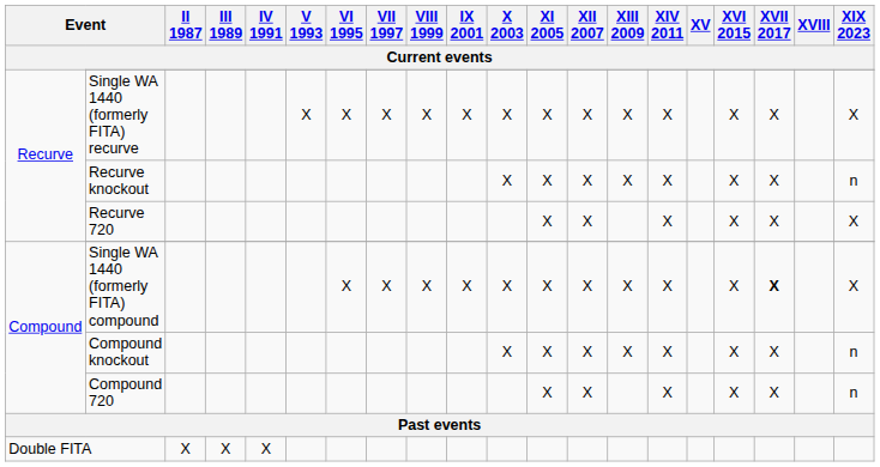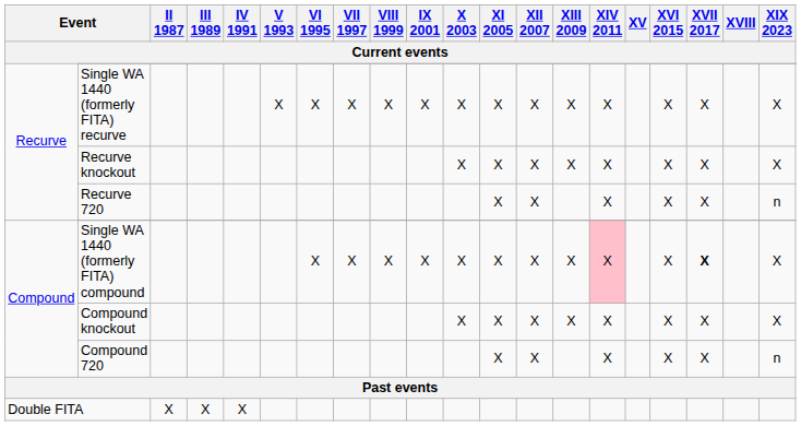Recurve knockout | XIX 2023: n -> X
Recurve 720 | XIX 2023: X -> n
Single WA 1440 (formerly FITA) compound | XIV 2011: no background -> pink background
Compound knockout | XIX 2023: n -> X
